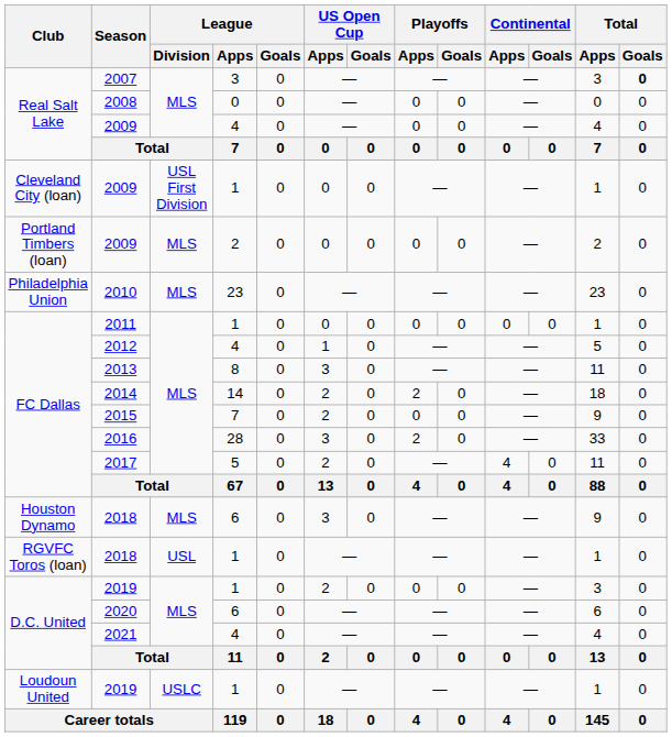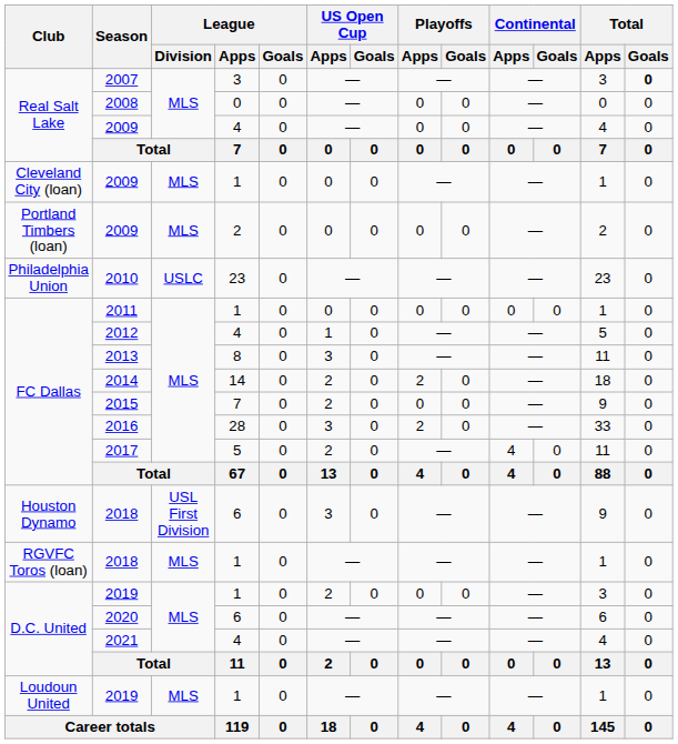Cleveland City (loan) / 2009 | League / Division: USL First Division -> MLS
2010 | League / Division: MLS -> USLC
Houston Dynamo / 2018 | League / Division: MLS -> USL First Division
RGVFC Toros (loan) / 2018 | League / Division: USL -> MLS
Loudoun United / 2019 | League / Division: USLC -> MLS
